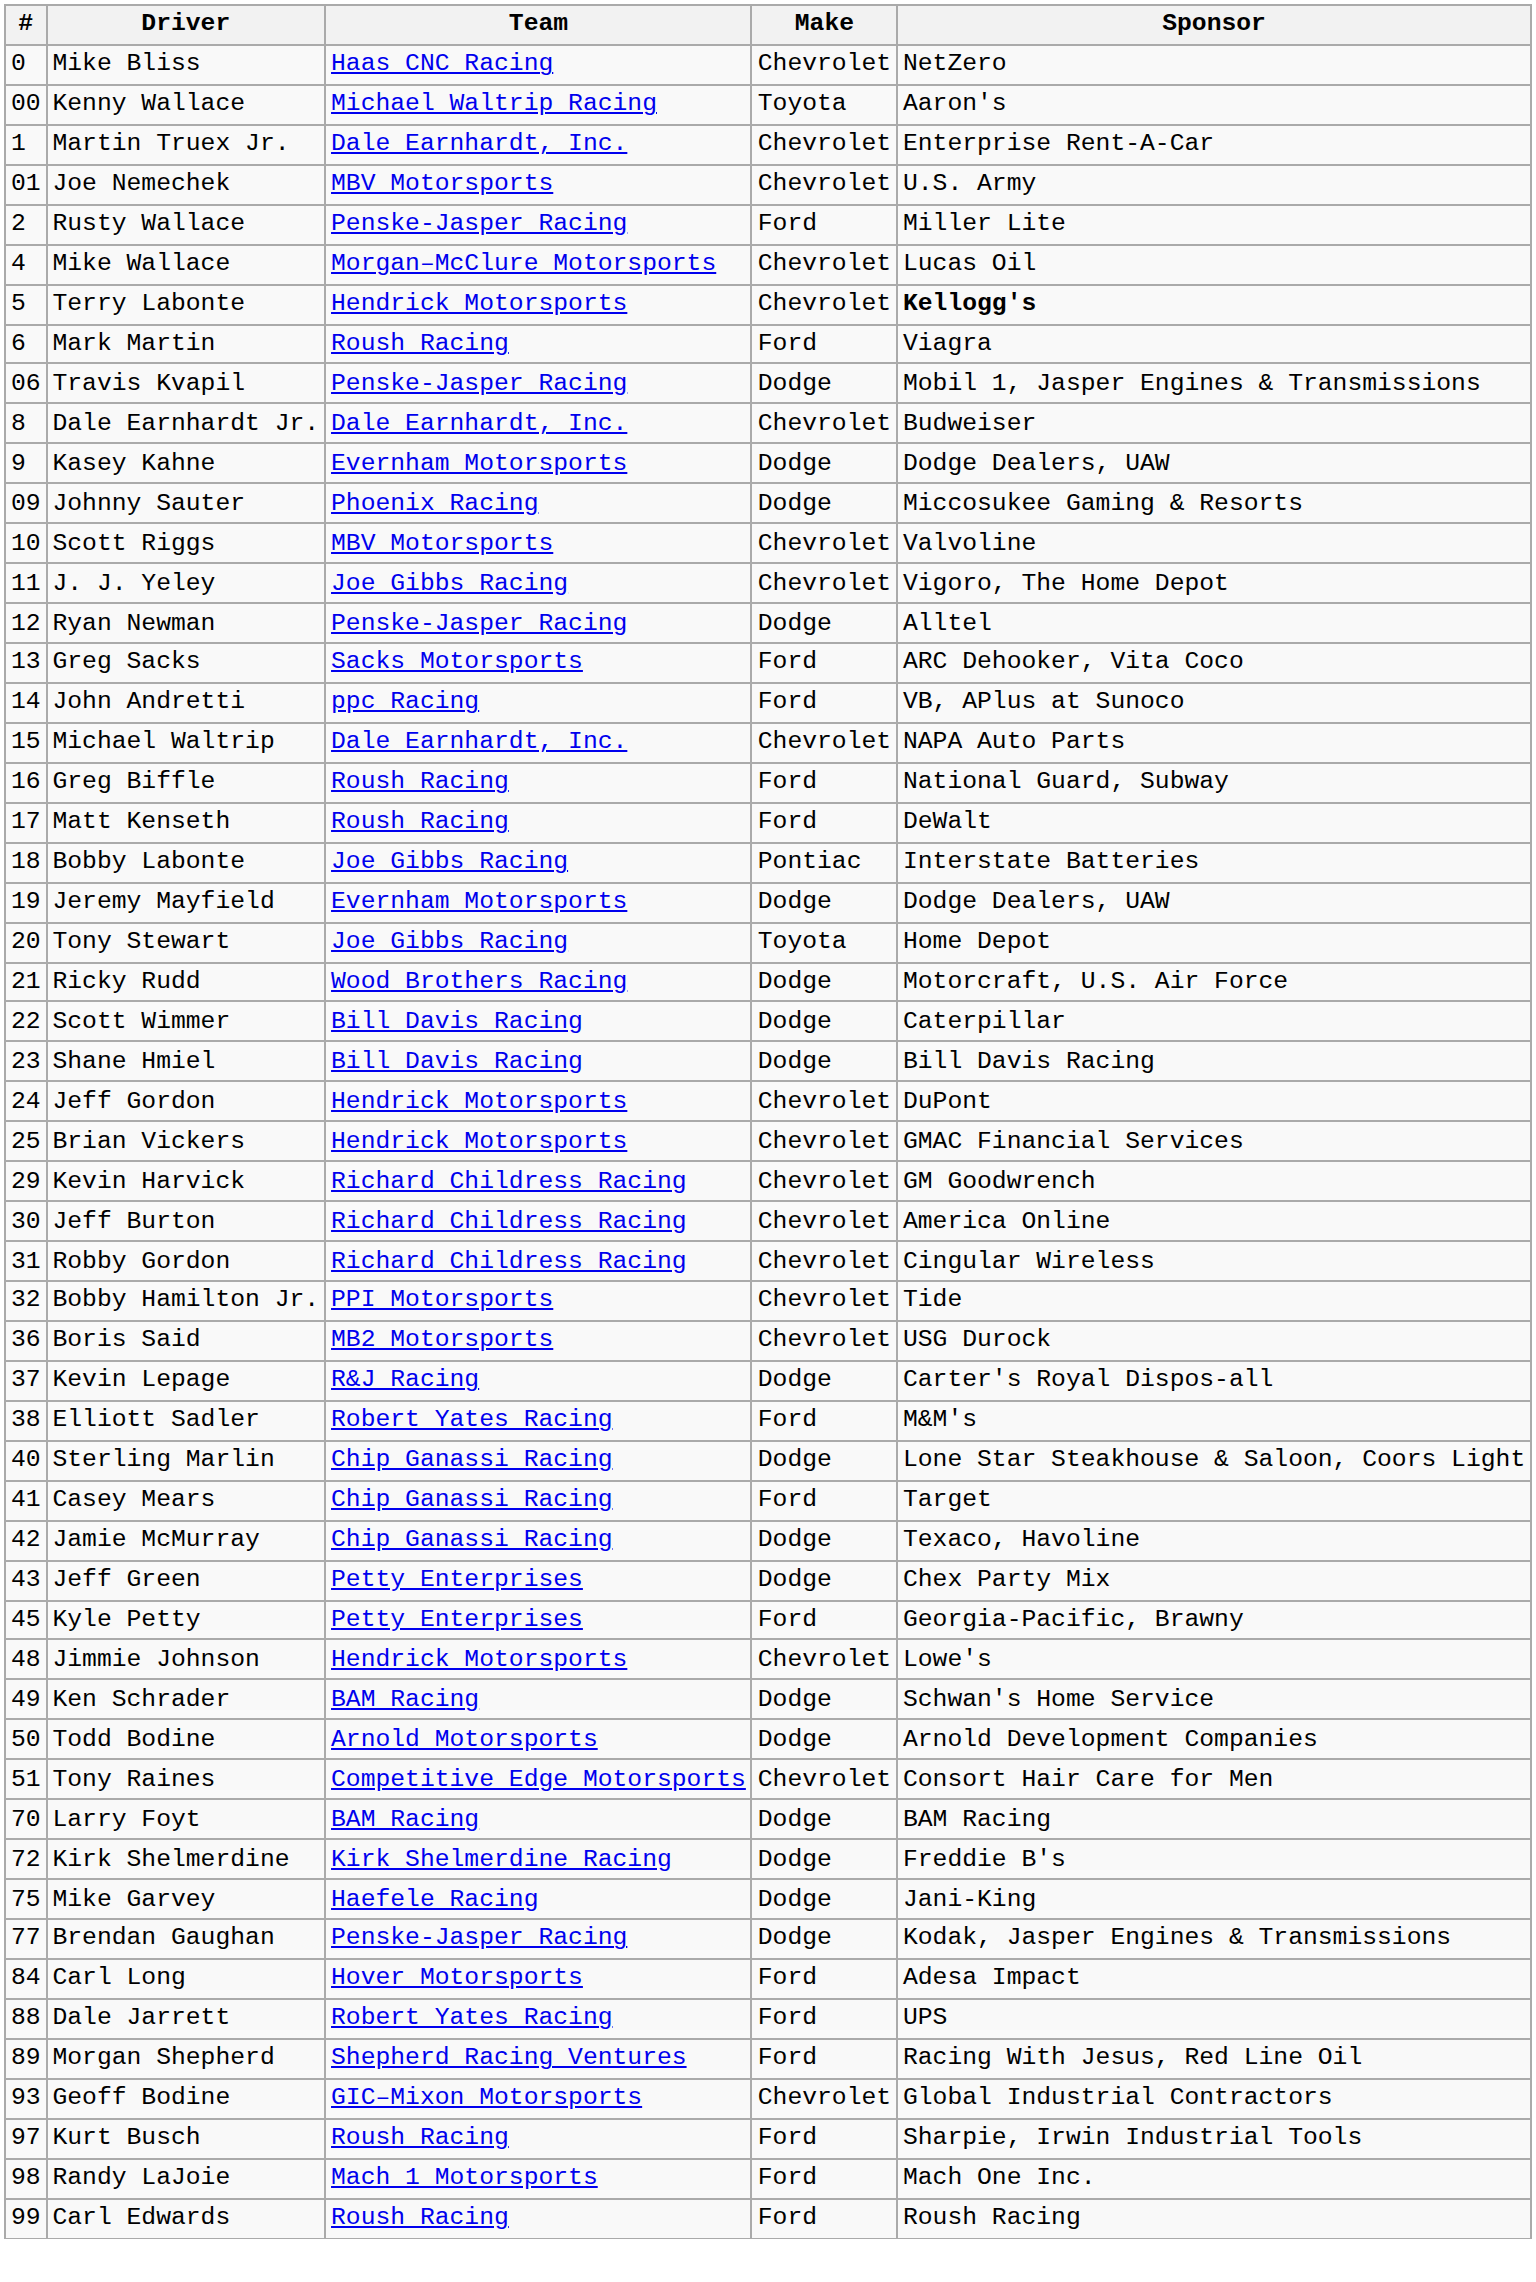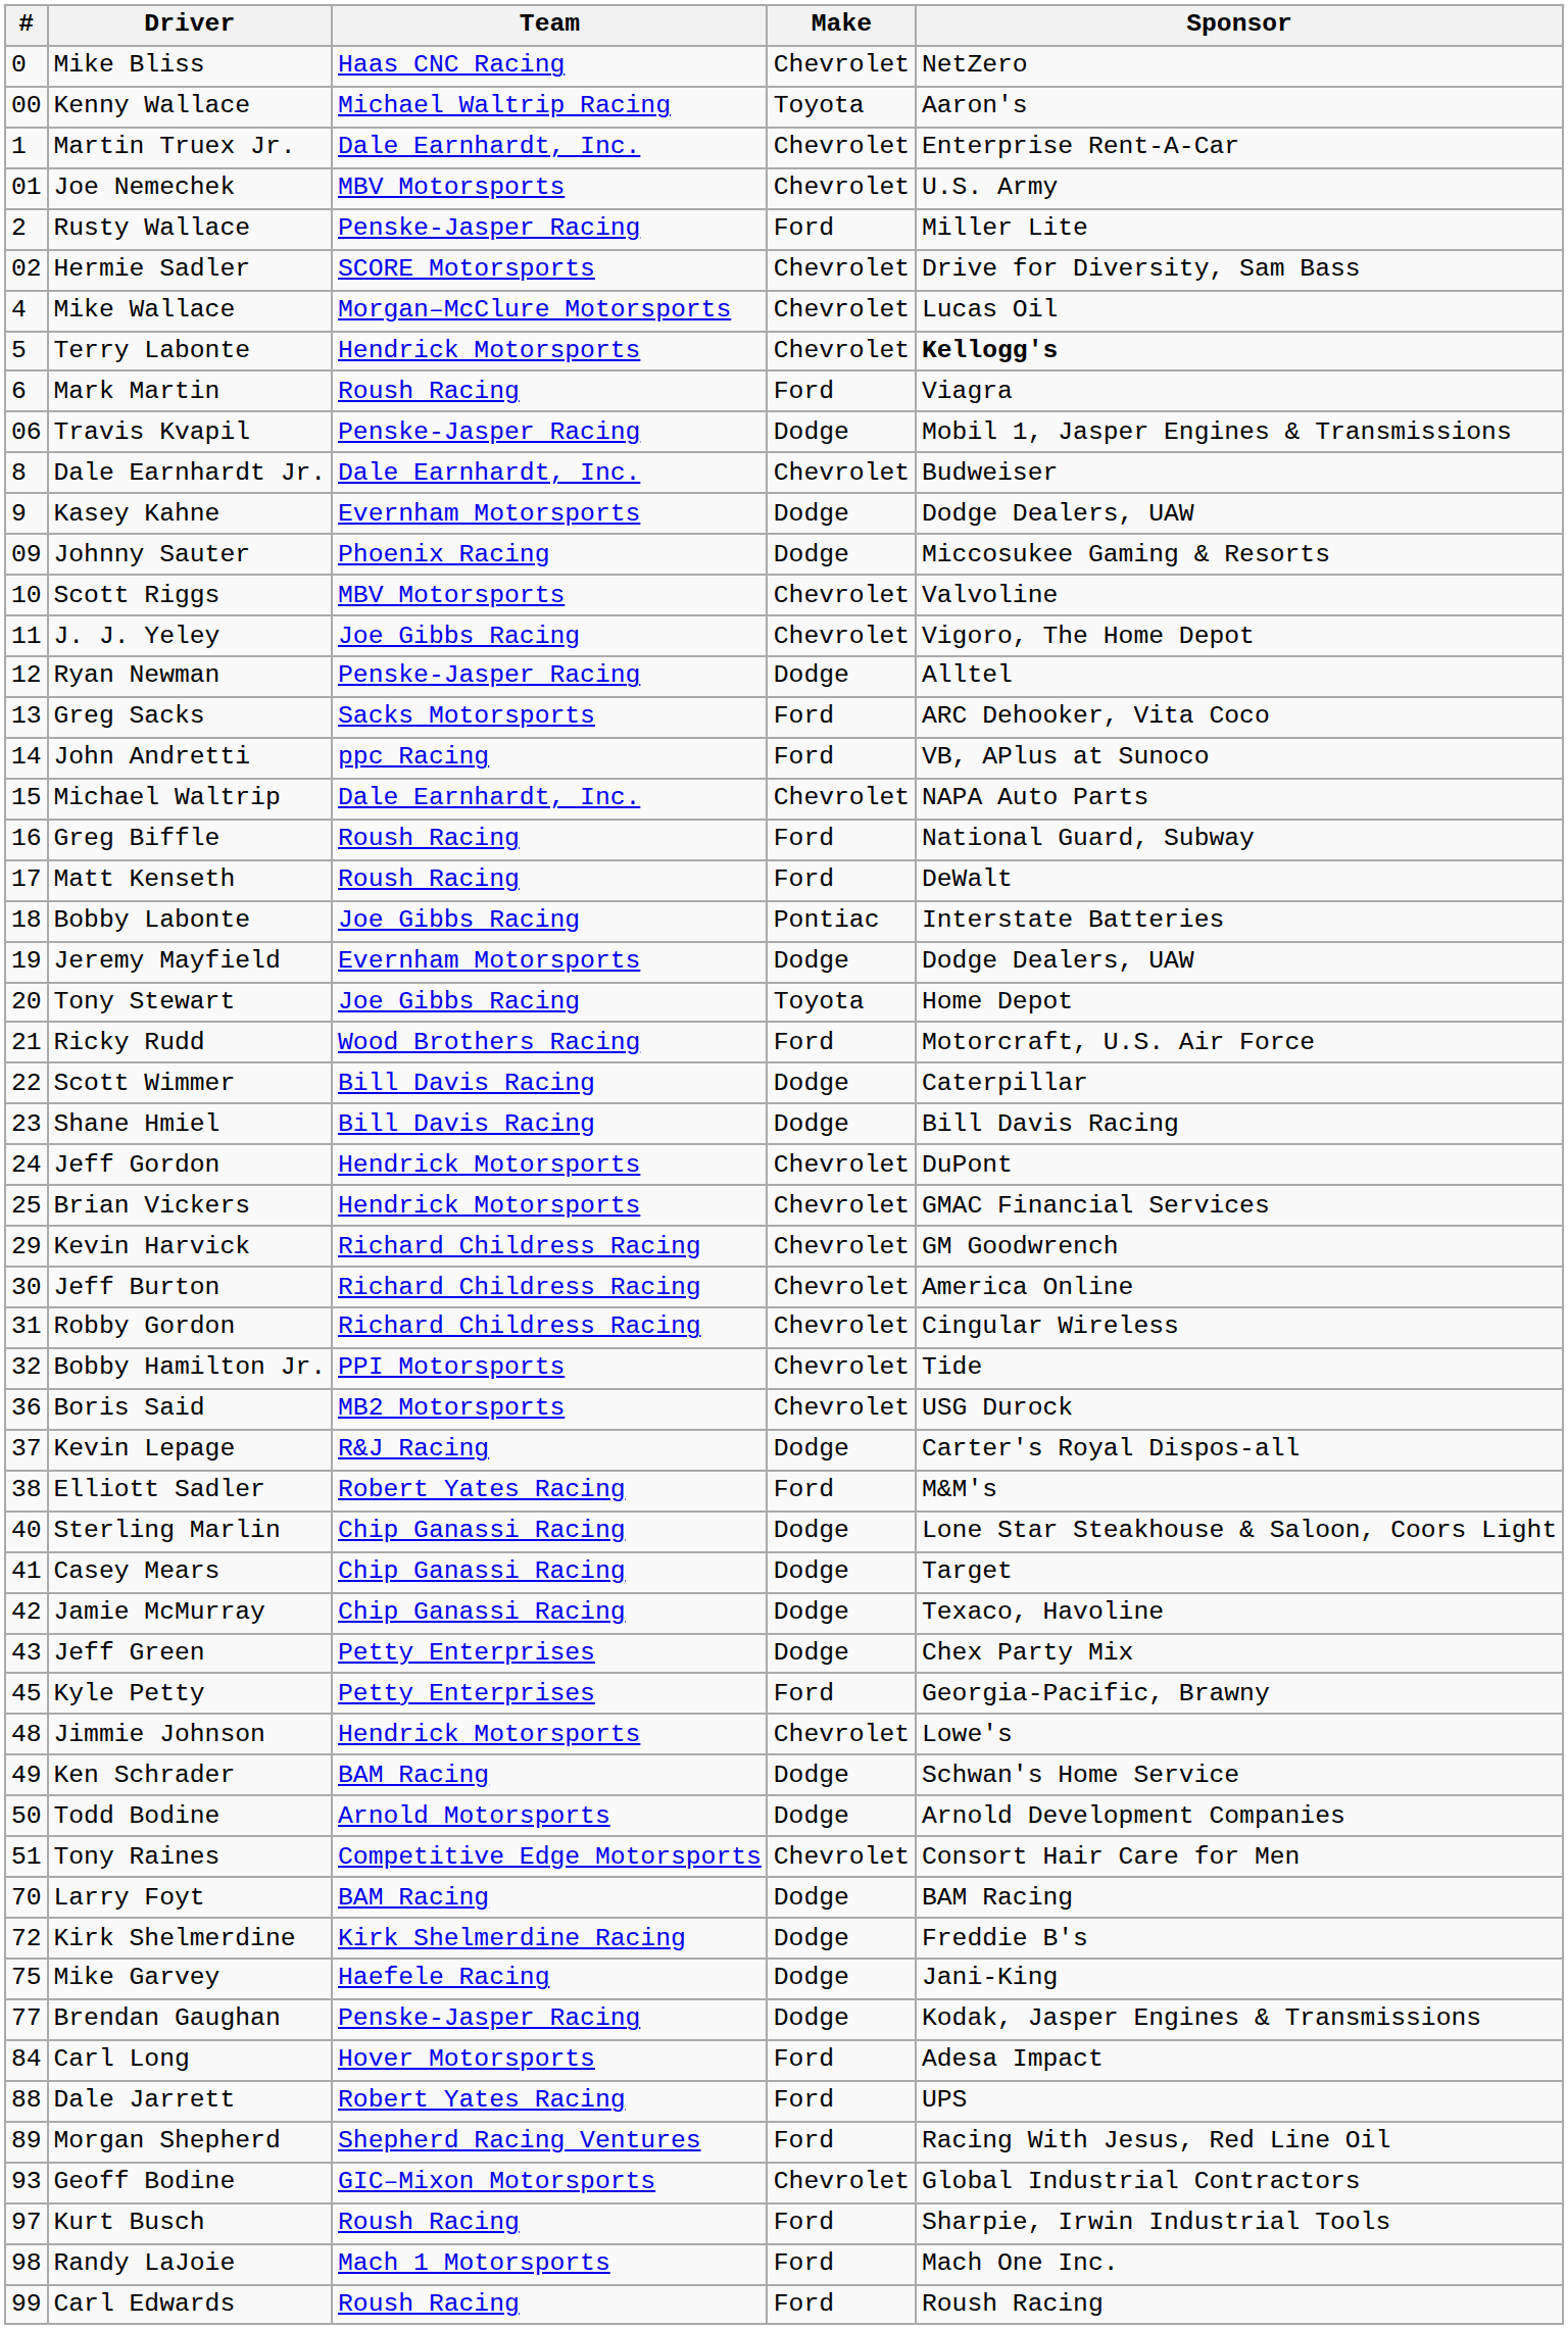+ row: 02 | Hermie Sadler | SCORE Motorsports | Chevrolet | Drive for Diversity, Sam Bass
Ricky Rudd | Make: Dodge -> Ford
Casey Mears | Make: Ford -> Dodge
